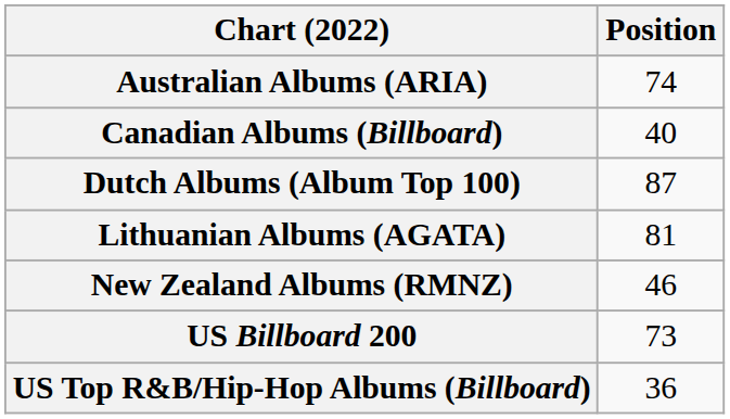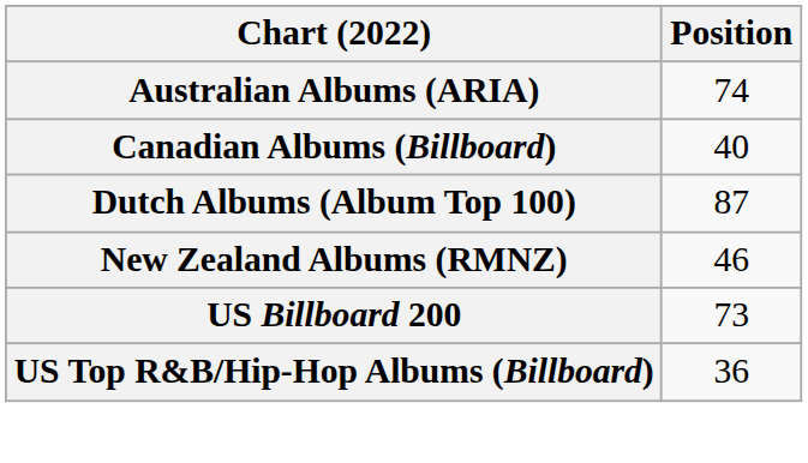- row: Lithuanian Albums (AGATA) | 81
